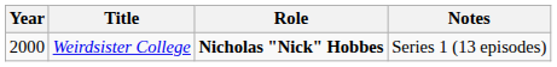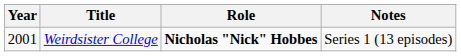Weirdsister College | Year: 2000 -> 2001
